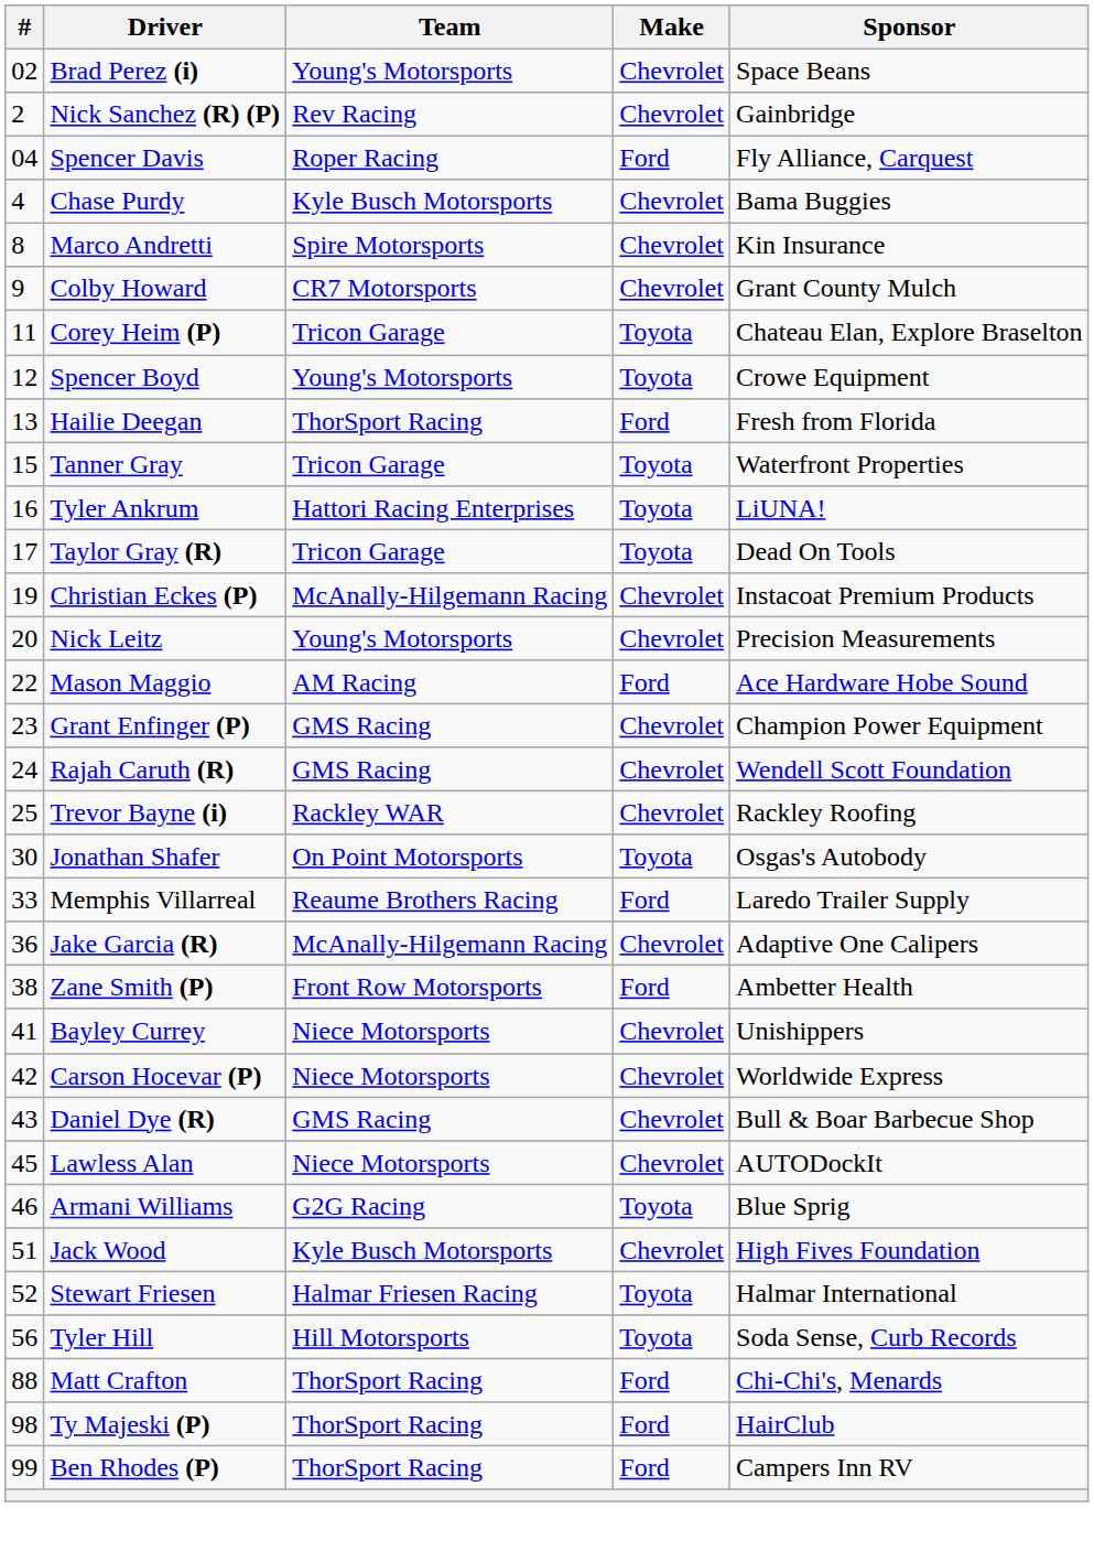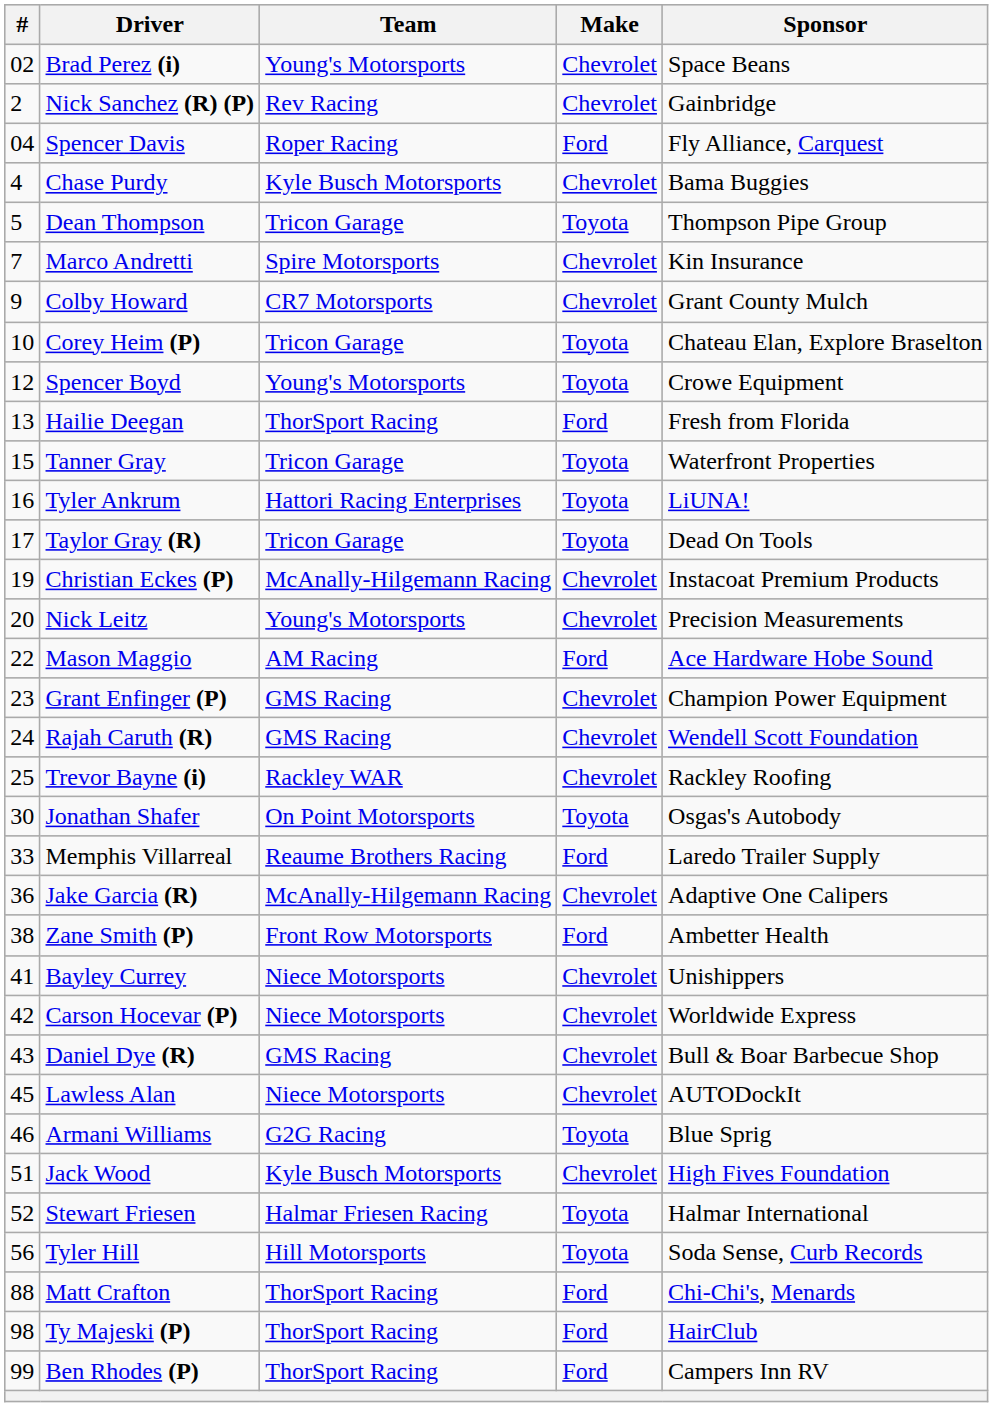+ row: 5 | Dean Thompson | Tricon Garage | Toyota | Thompson Pipe Group
Marco Andretti | #: 8 -> 7
Corey Heim (P) | #: 11 -> 10
